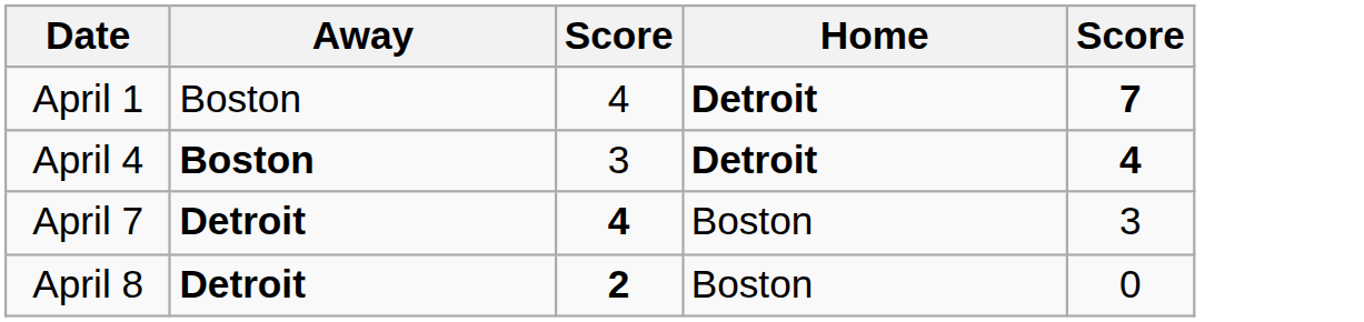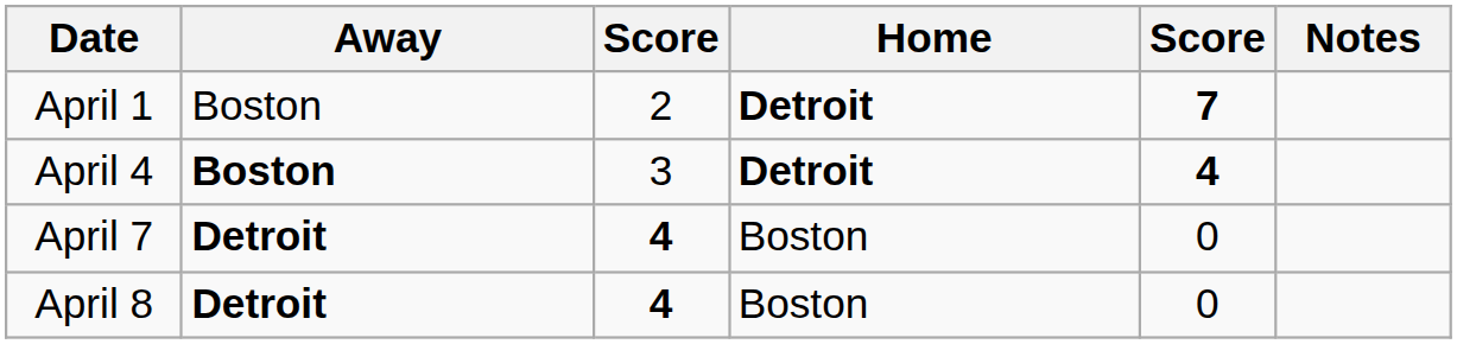+ column: Notes
April 1 | column 3: 4 -> 2
April 7 | column 5: 3 -> 0
April 8 | column 3: 2 -> 4
